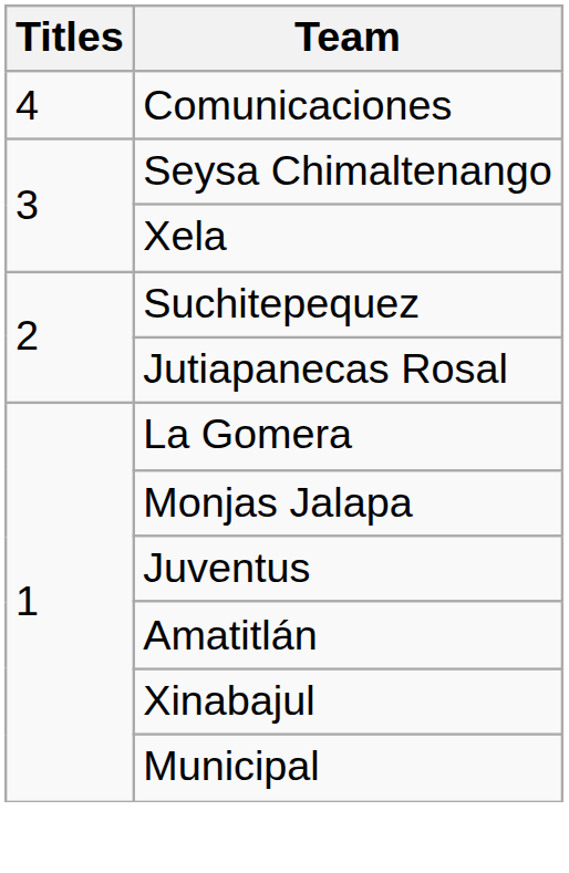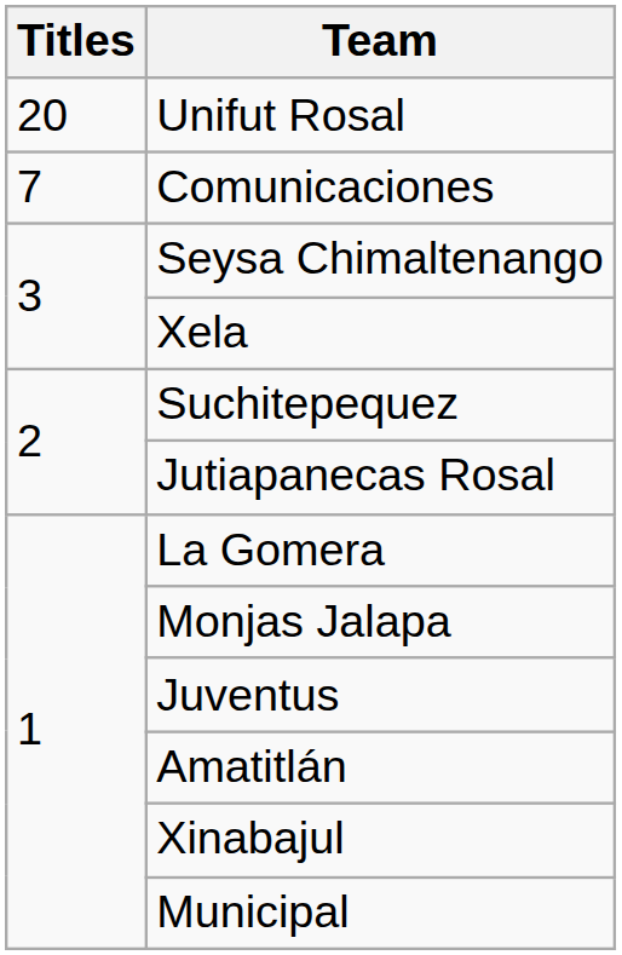+ row: 20 | Unifut Rosal
Comunicaciones | Titles: 4 -> 7
